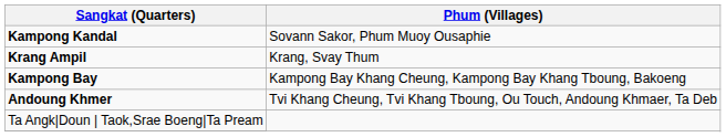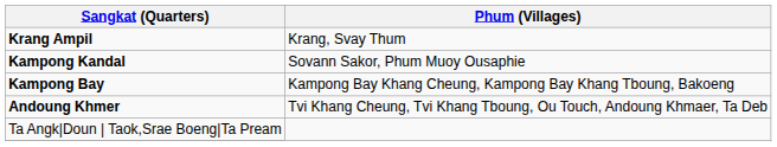rows swapped: Kampong Kandal <-> Krang Ampil
